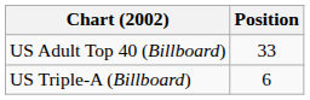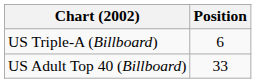rows swapped: US Adult Top 40 (Billboard) <-> US Triple-A (Billboard)
